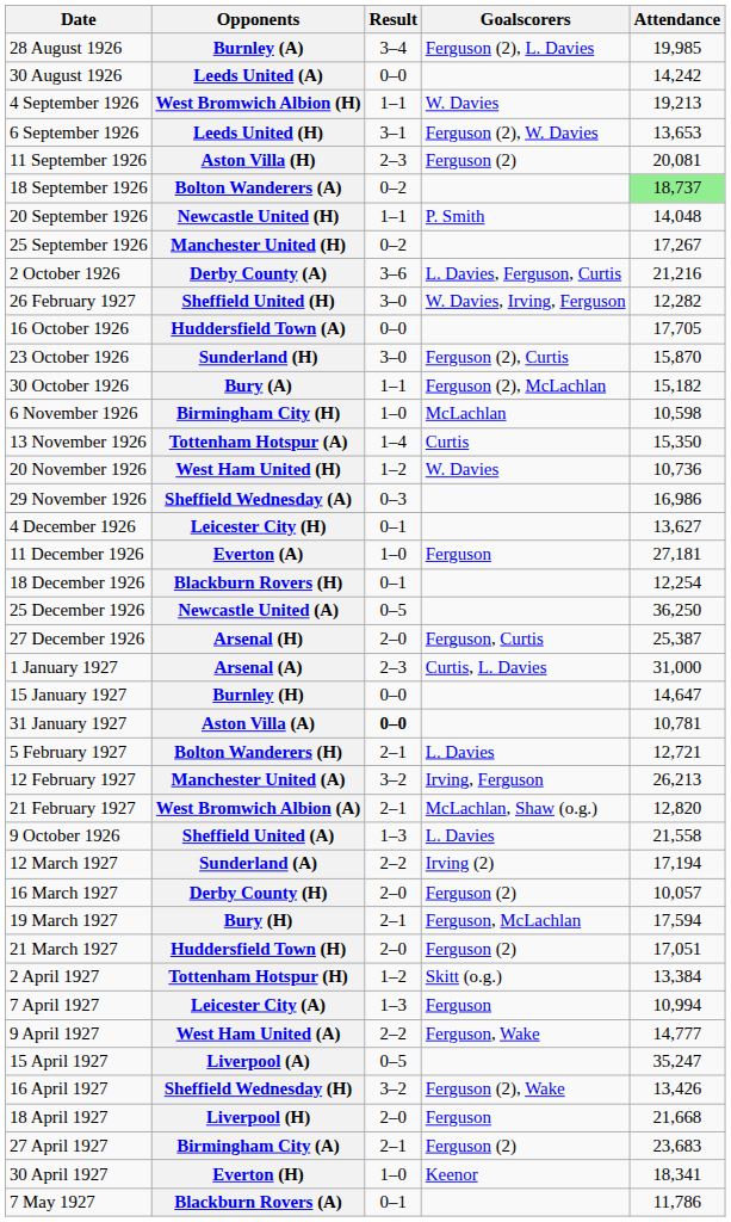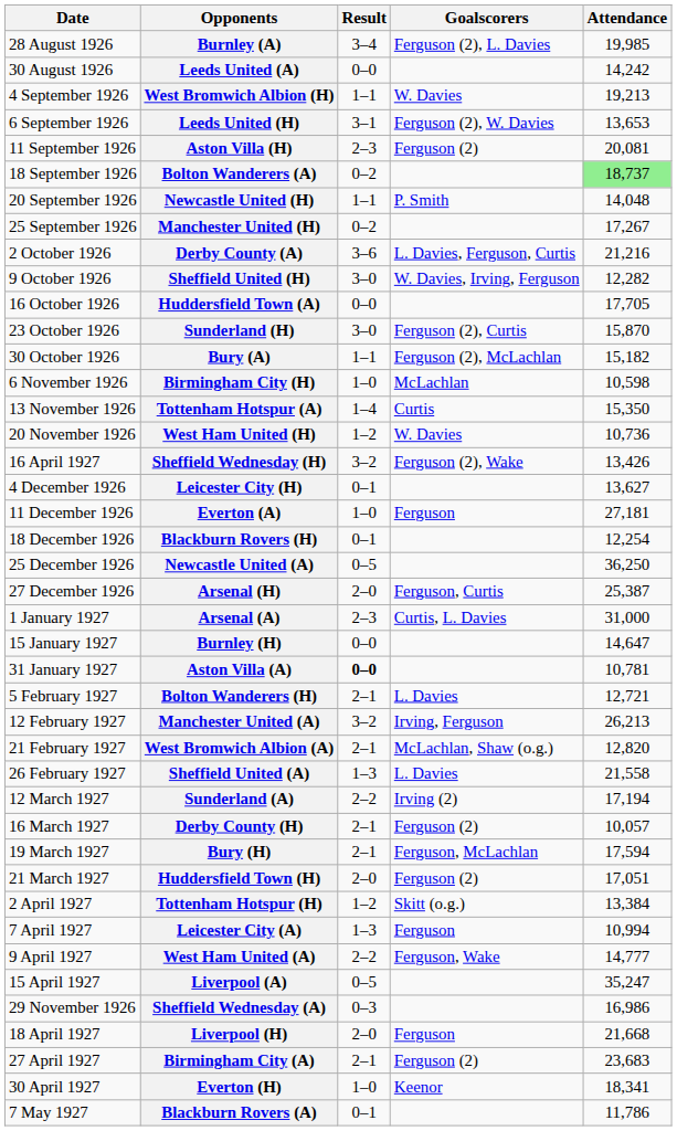Sheffield United (H) | Date: 26 February 1927 -> 9 October 1926
rows swapped: Sheffield Wednesday (A) <-> Sheffield Wednesday (H)
Sheffield United (A) | Date: 9 October 1926 -> 26 February 1927
Derby County (H) | Result: 2–0 -> 2–1
